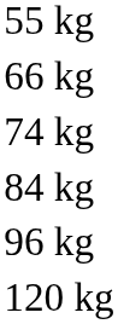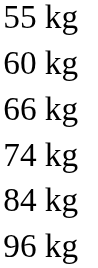+ row: 60 kg
- row: 120 kg
